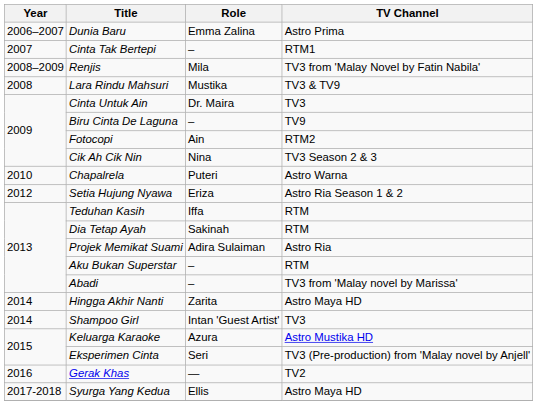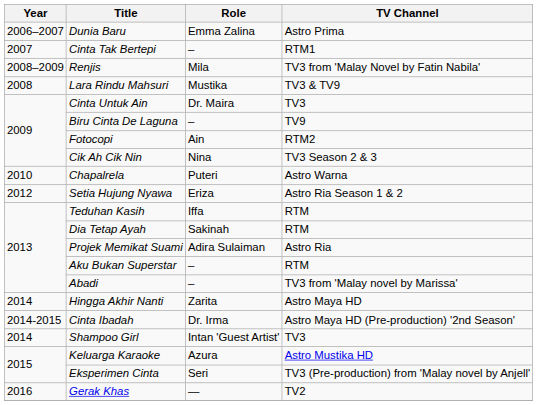+ row: 2014-2015 | Cinta Ibadah | Dr. Irma | Astro Maya HD (Pre-production) '2nd Season'
- row: 2017-2018 | Syurga Yang Kedua | Ellis | Astro Maya HD
